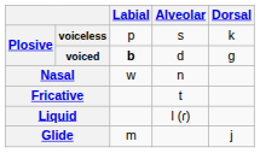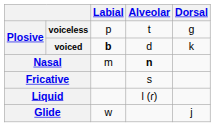voiceless | Alveolar: s -> t
voiceless | Dorsal: k -> g
voiced | Dorsal: g -> k
Nasal | Labial: w -> m
Nasal | Alveolar: normal -> bold
Fricative | Alveolar: t -> s
Glide | Labial: m -> w
